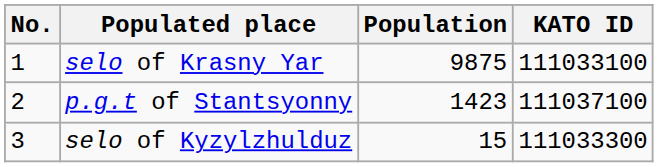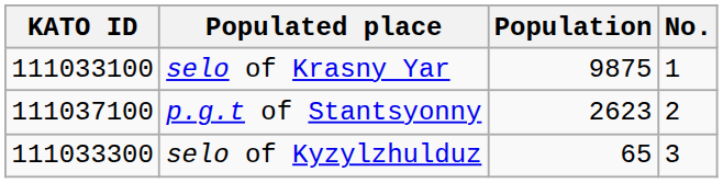columns swapped: No. <-> KATO ID
p.g.t of Stantsyonny | Population: 1423 -> 2623
selo of Kyzylzhulduz | Population: 15 -> 65
